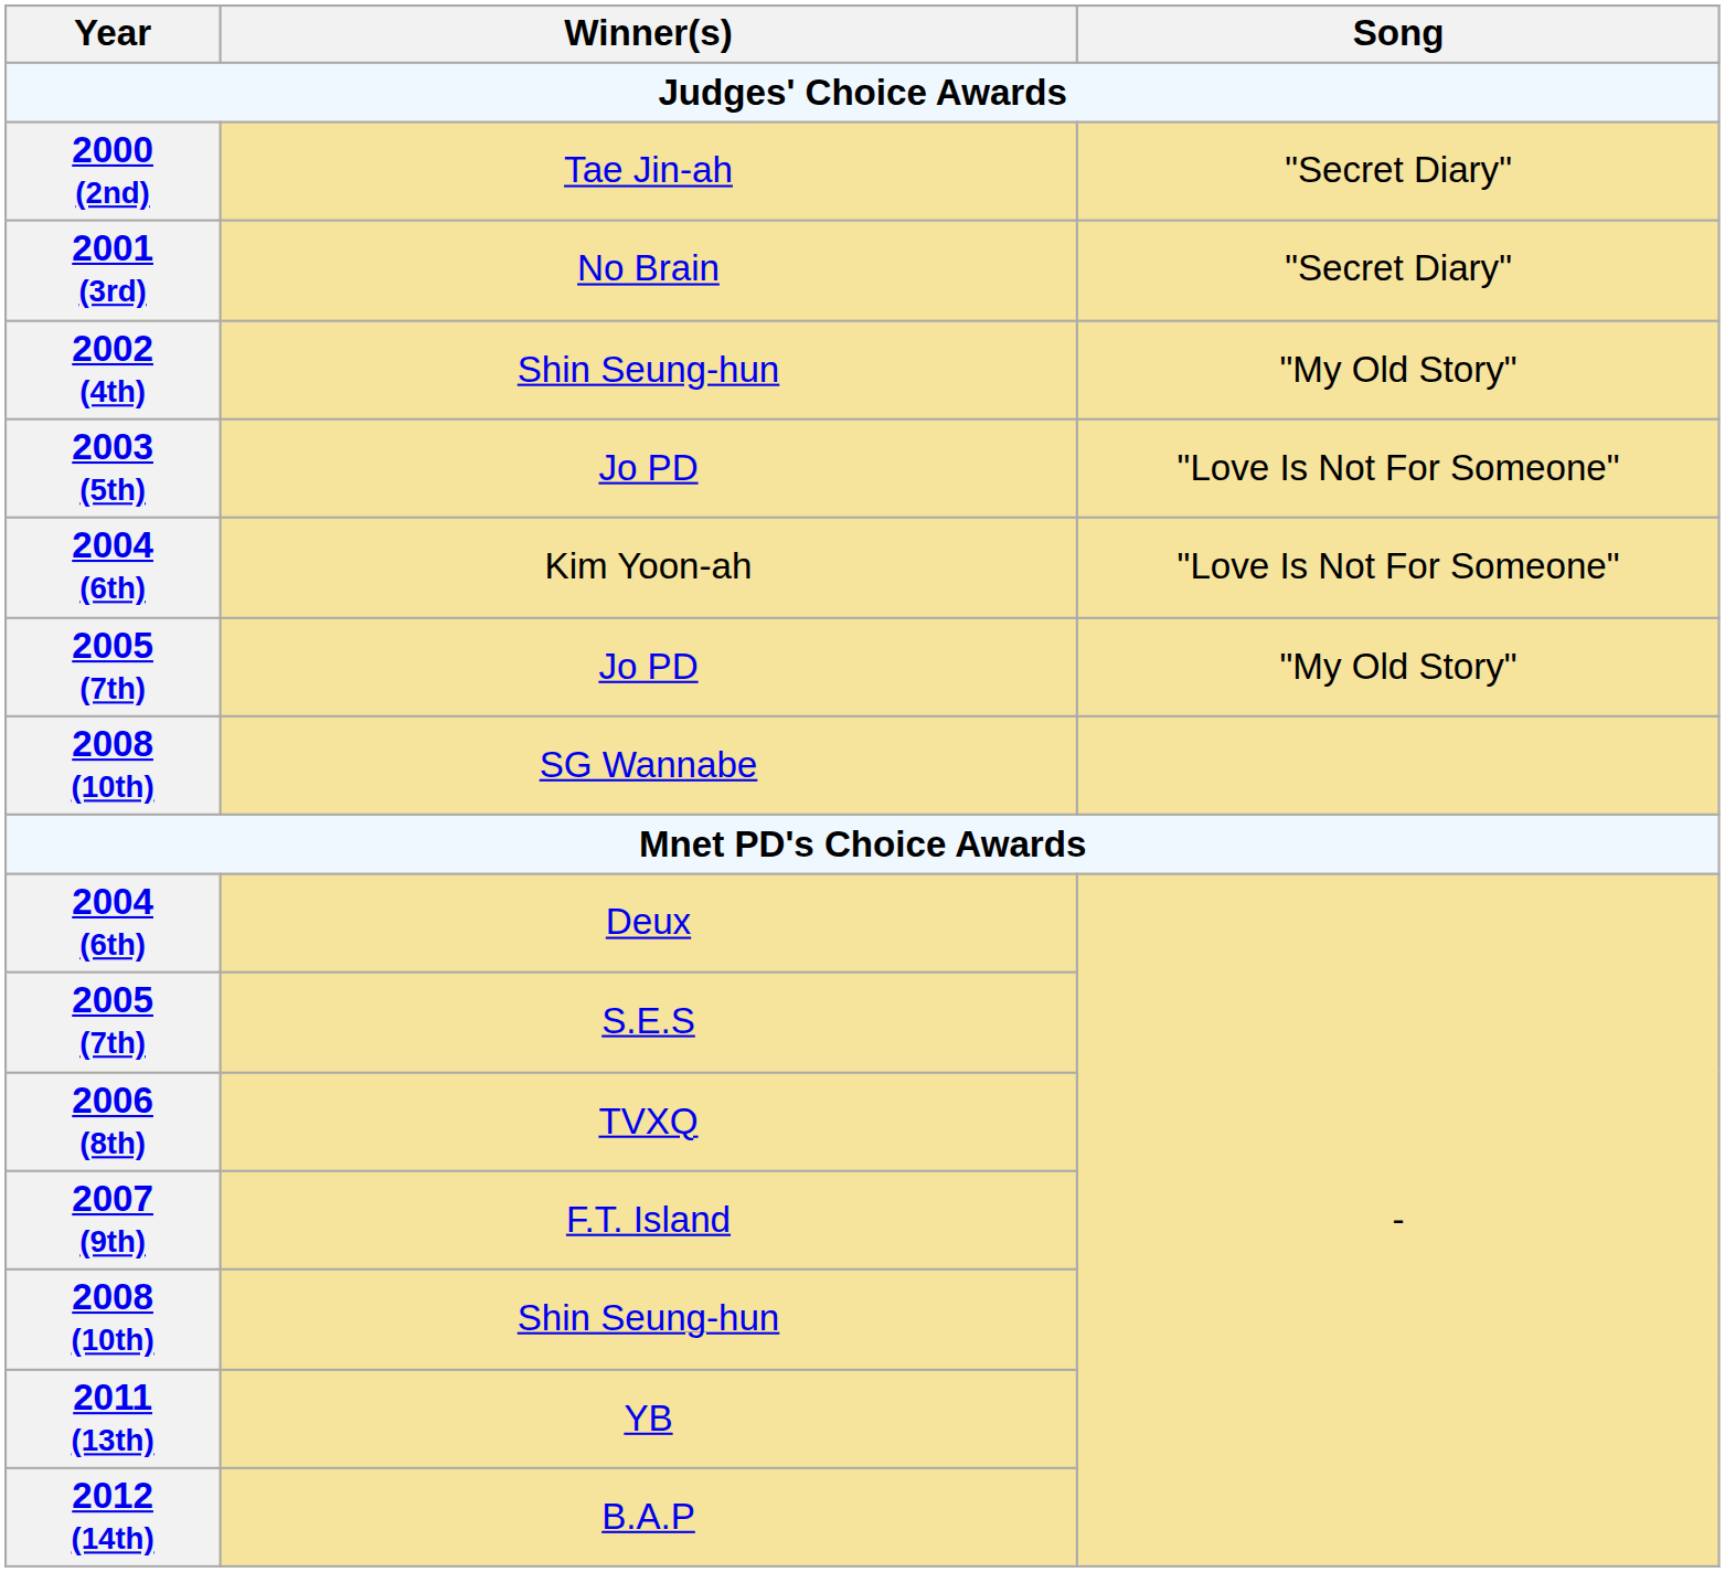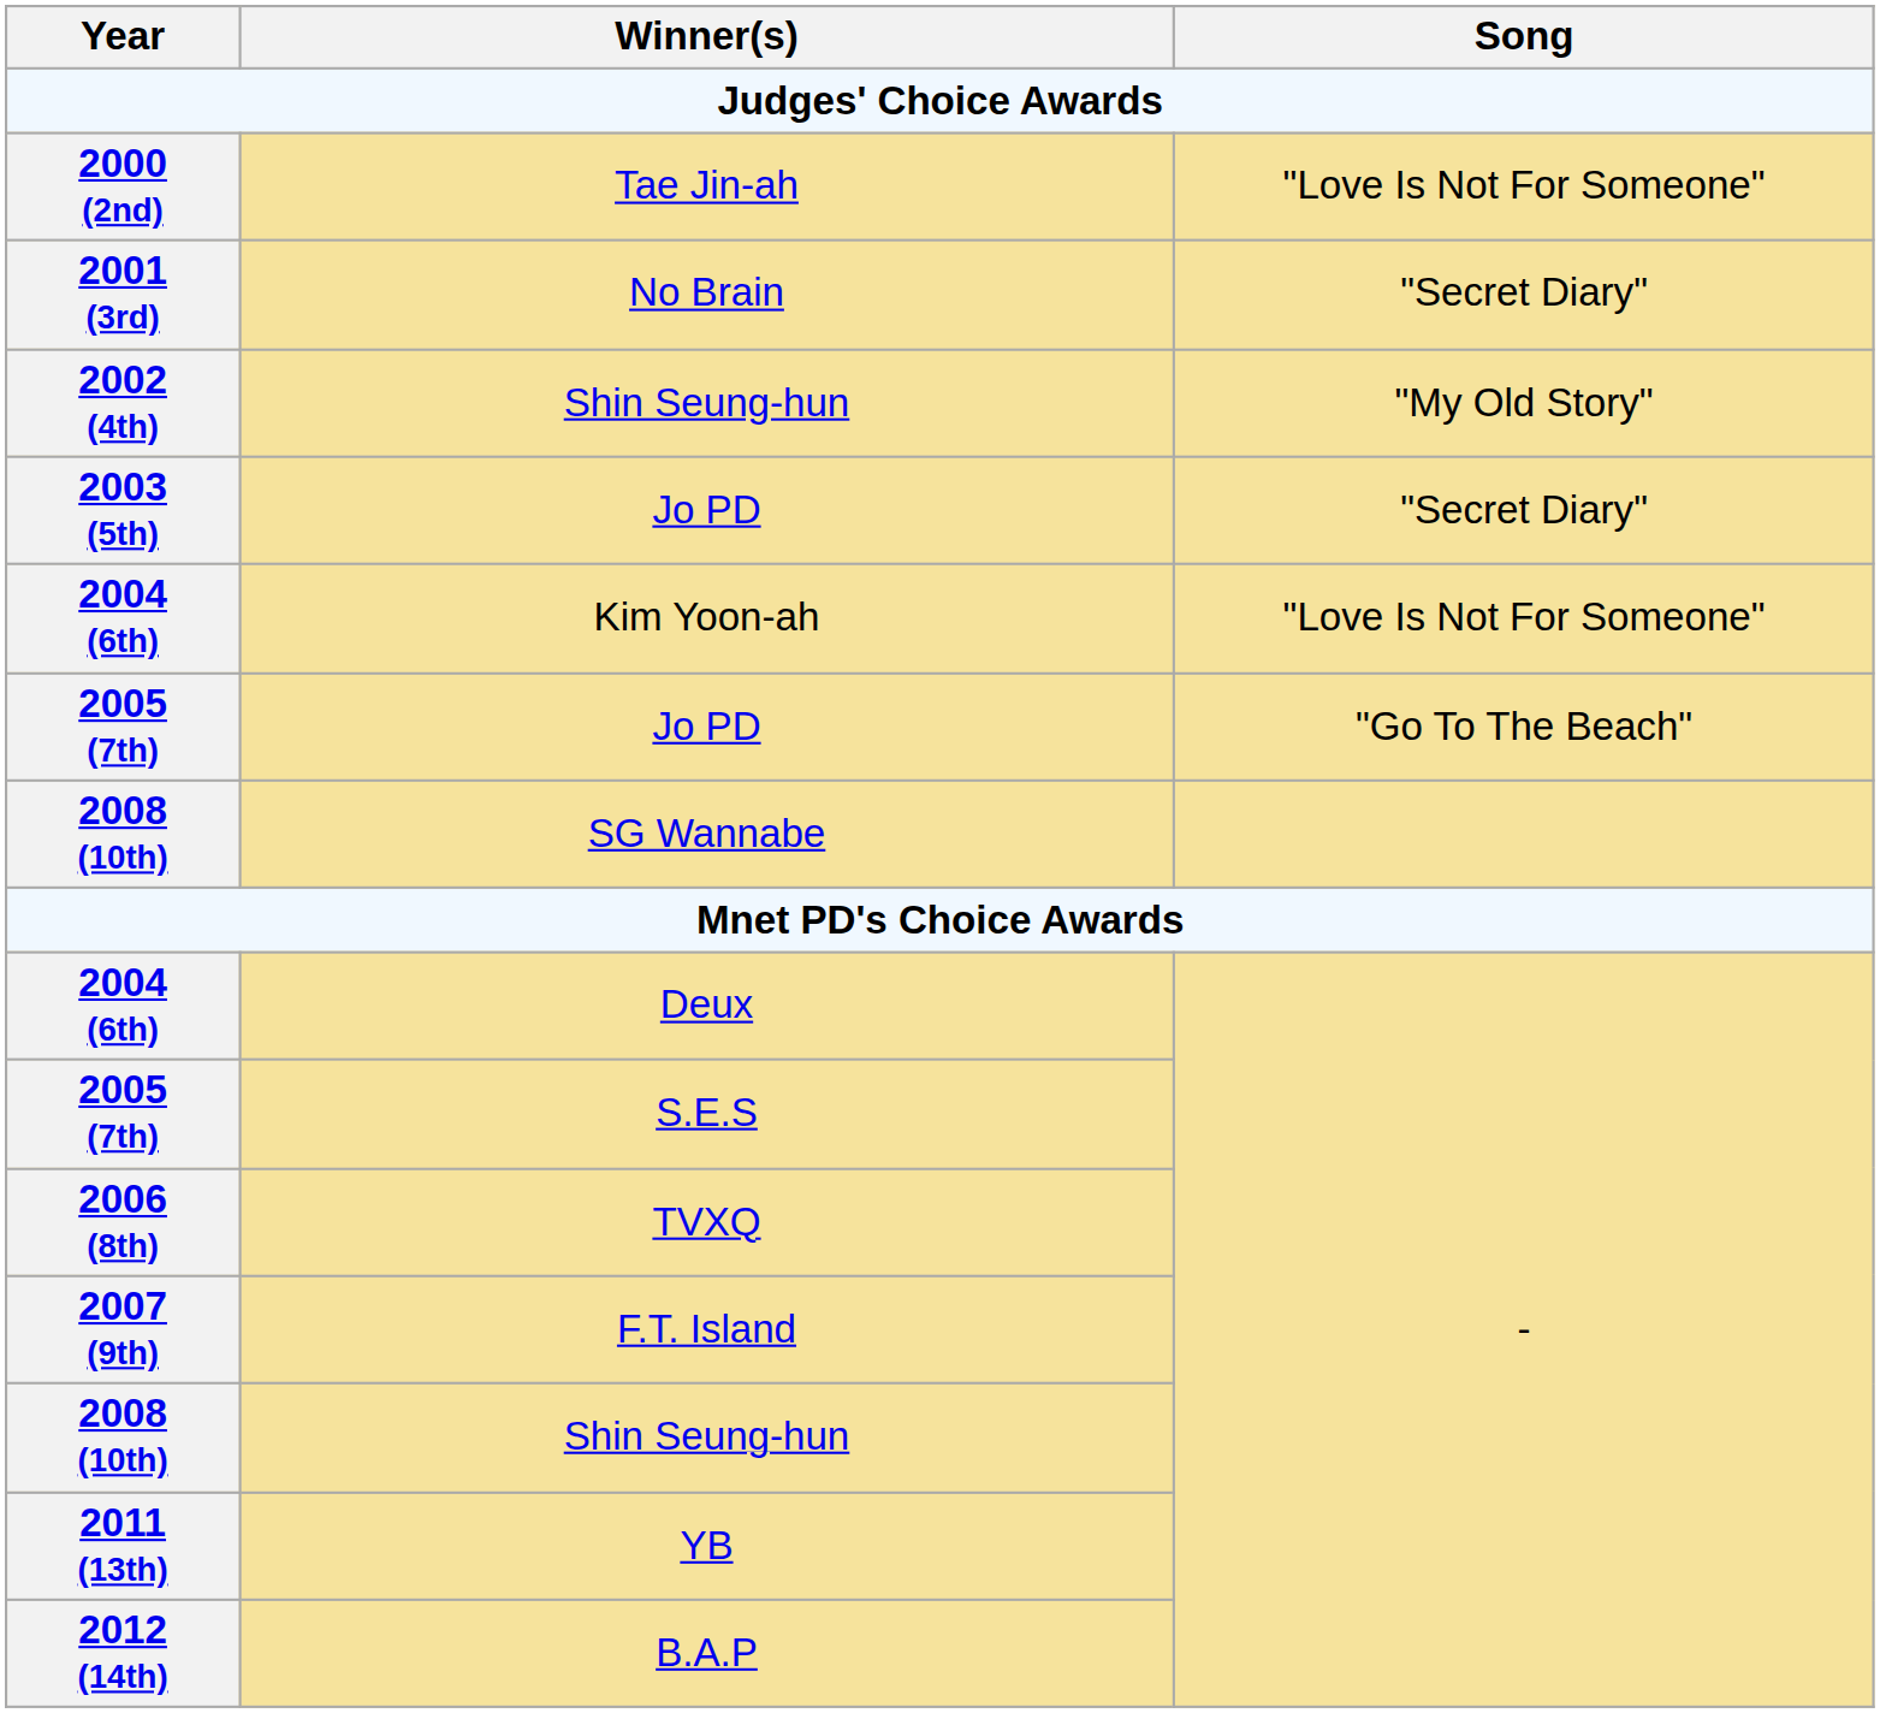Tae Jin-ah | Song: "Secret Diary" -> "Love Is Not For Someone"
2003 (5th) / Jo PD | Song: "Love Is Not For Someone" -> "Secret Diary"
2005 (7th) / Jo PD | Song: "My Old Story" -> "Go To The Beach"
